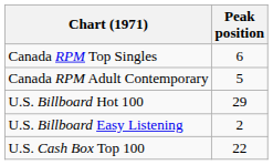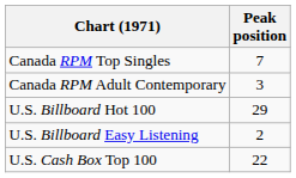Canada RPM Top Singles | Peak position: 6 -> 7
Canada RPM Adult Contemporary | Peak position: 5 -> 3
